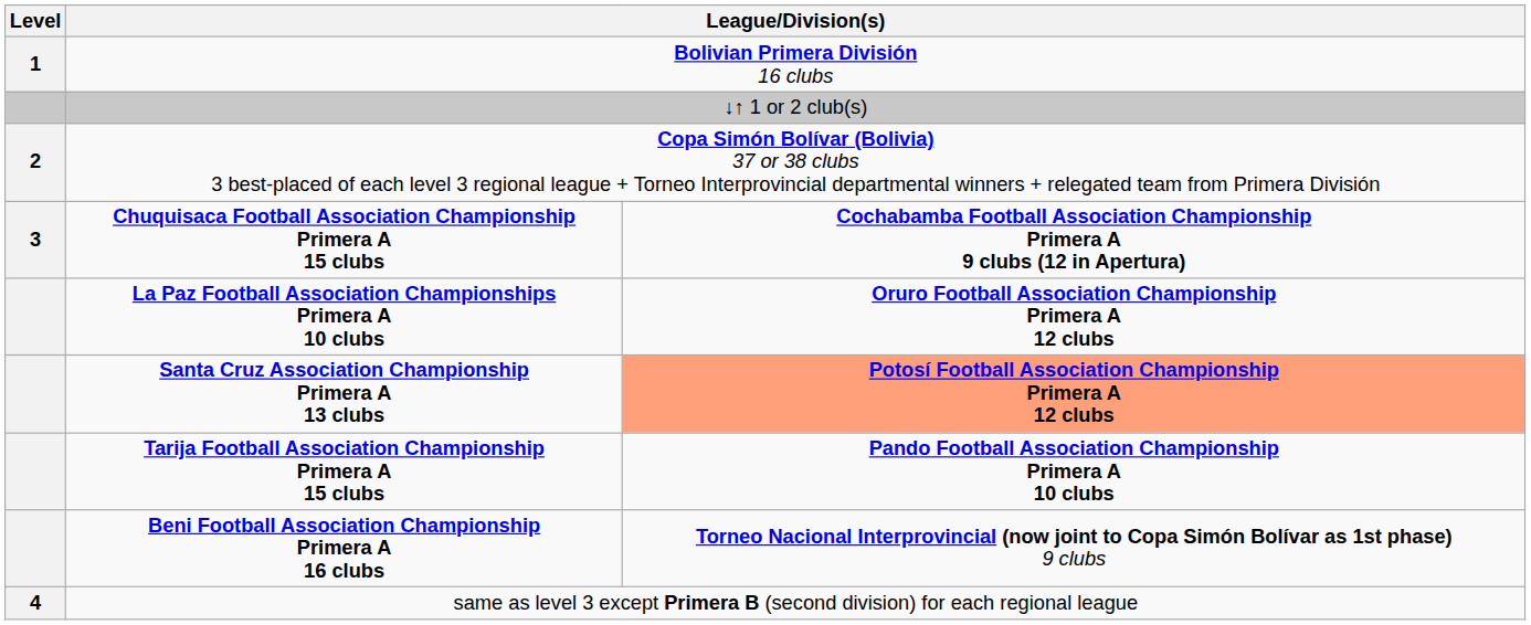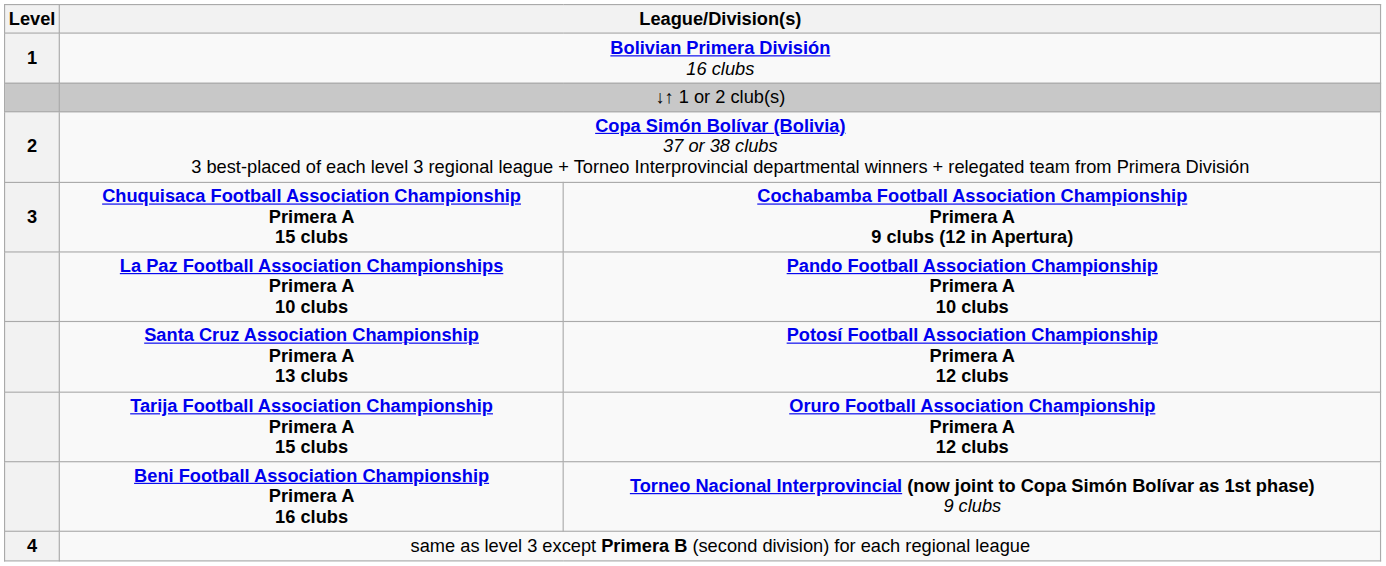La Paz Football Association Championships Primera A 10 clubs | column 3: Oruro Football Association Championship Primera A 12 clubs -> Pando Football Association Championship Primera A 10 clubs
Santa Cruz Association Championship Primera A 13 clubs | column 3: lightsalmon background -> no background
Tarija Football Association Championship Primera A 15 clubs | column 3: Pando Football Association Championship Primera A 10 clubs -> Oruro Football Association Championship Primera A 12 clubs
